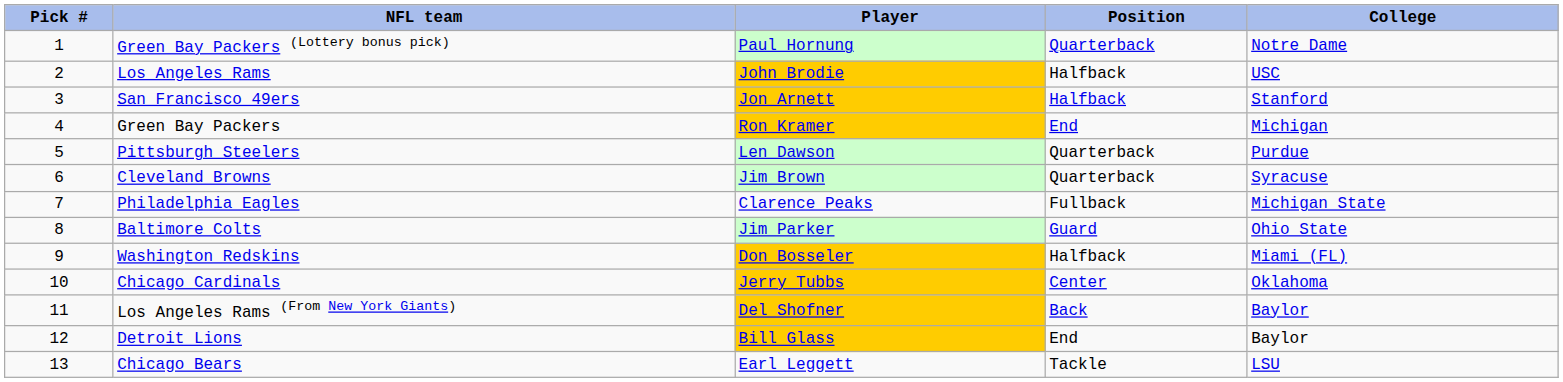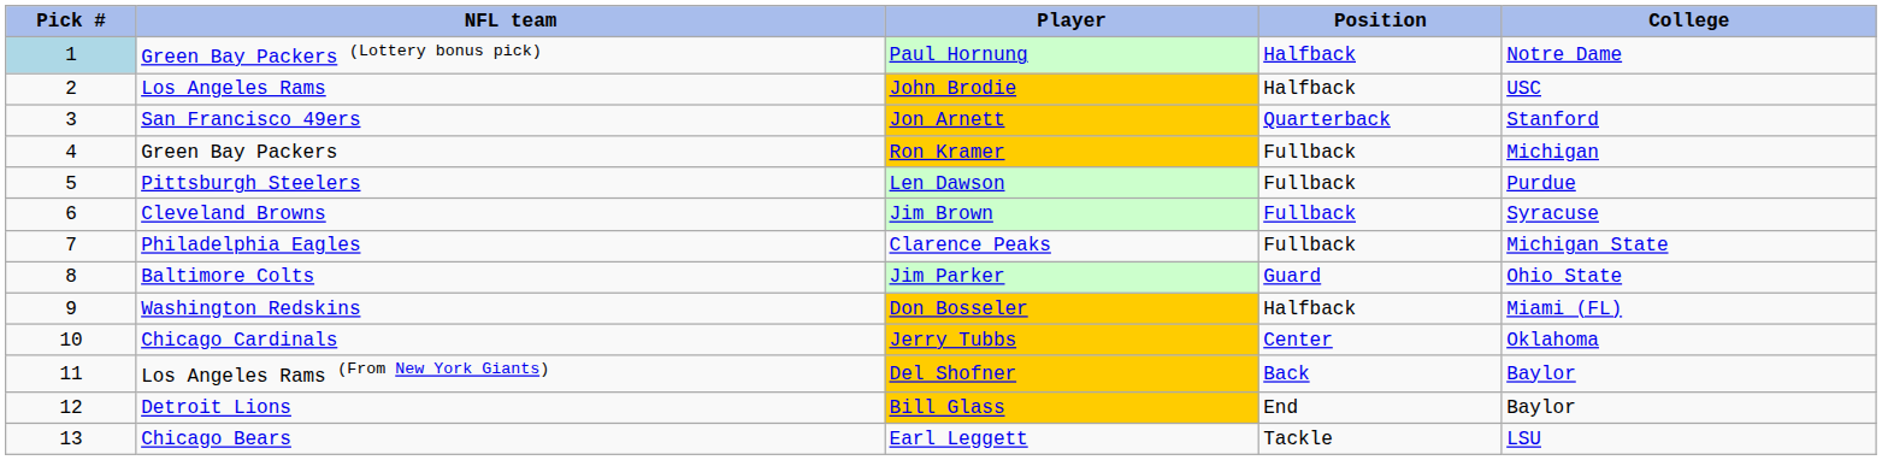Green Bay Packers (Lottery bonus pick) | Pick #: no background -> lightblue background
Green Bay Packers (Lottery bonus pick) | Position: Quarterback -> Halfback
San Francisco 49ers | Position: Halfback -> Quarterback
Green Bay Packers | Position: End -> Fullback
Pittsburgh Steelers | Position: Quarterback -> Fullback
Cleveland Browns | Position: Quarterback -> Fullback
